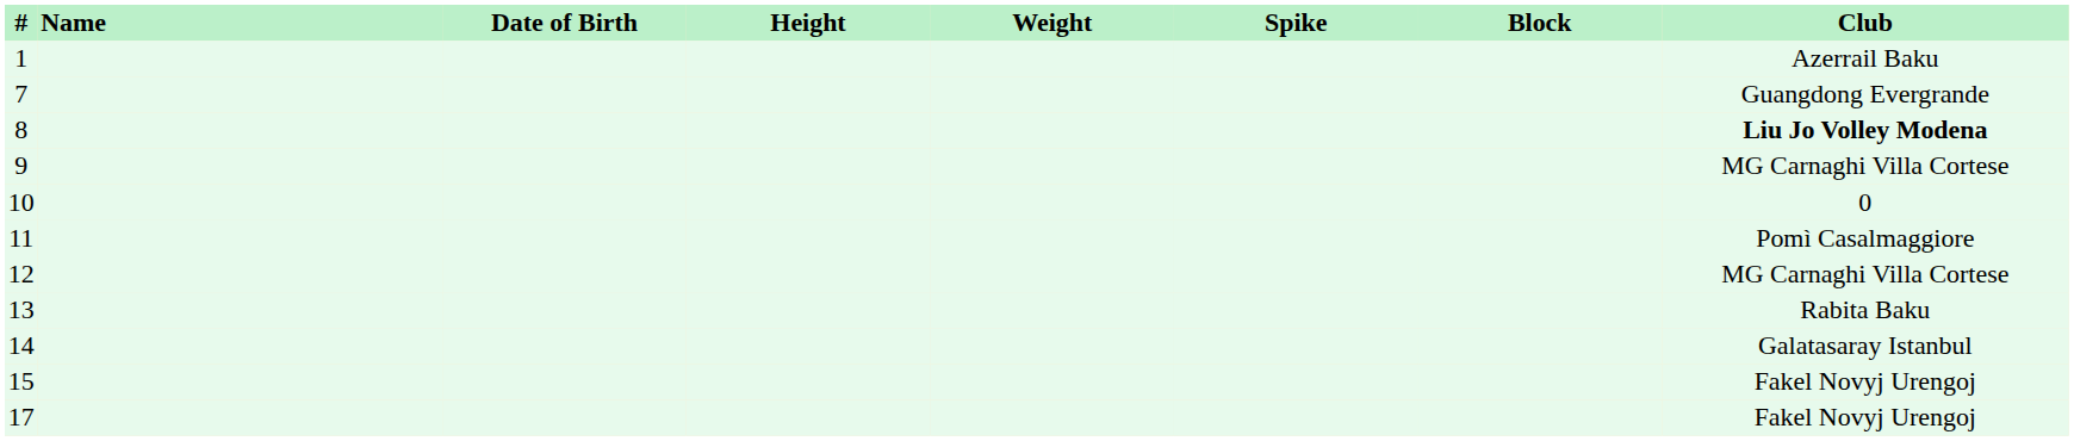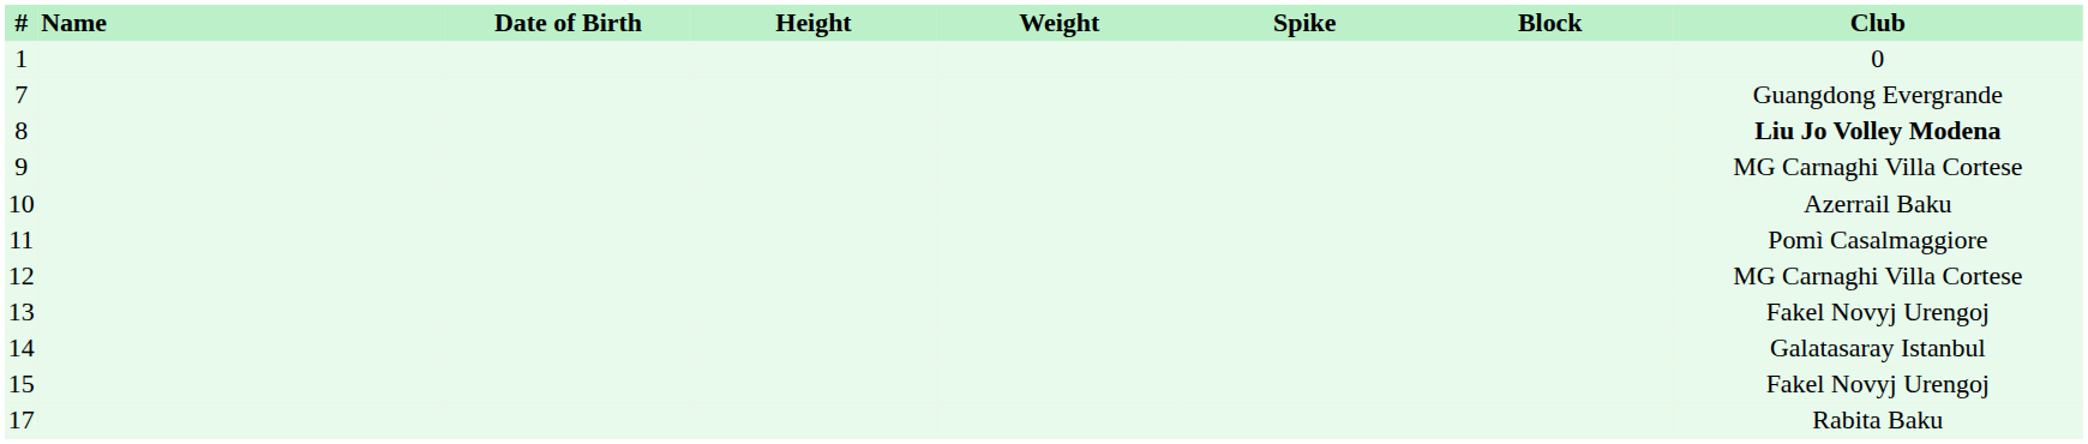1 | Club: Azerrail Baku -> 0
10 | Club: 0 -> Azerrail Baku
13 | Club: Rabita Baku -> Fakel Novyj Urengoj
17 | Club: Fakel Novyj Urengoj -> Rabita Baku
